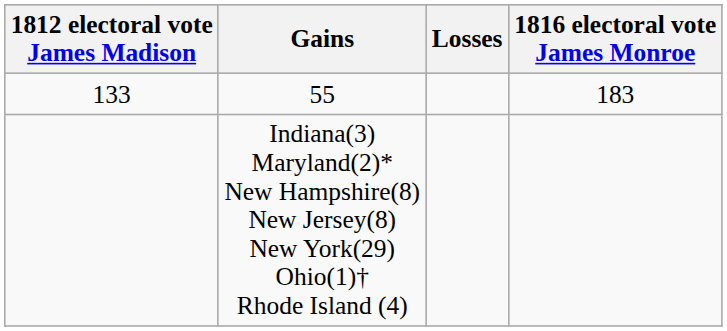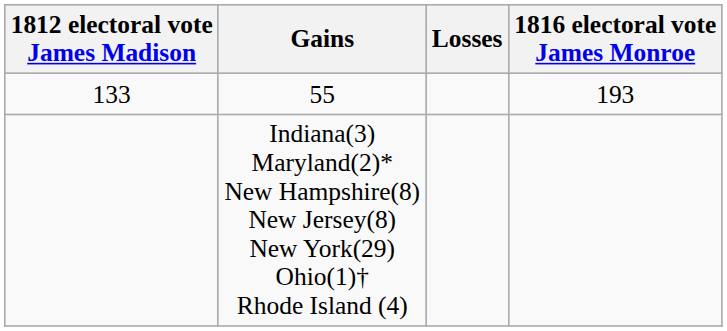55 | 1816 electoral vote James Monroe: 183 -> 193
